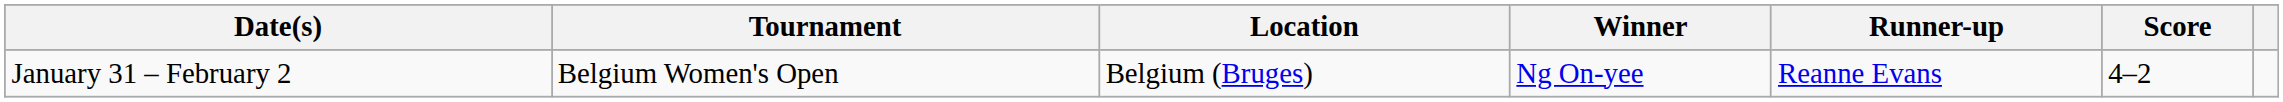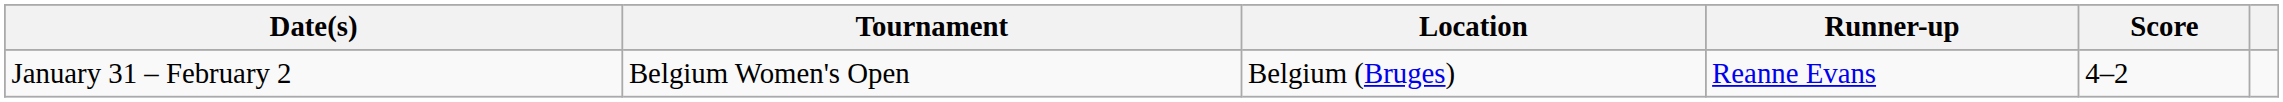- column: Winner | Ng On-yee
